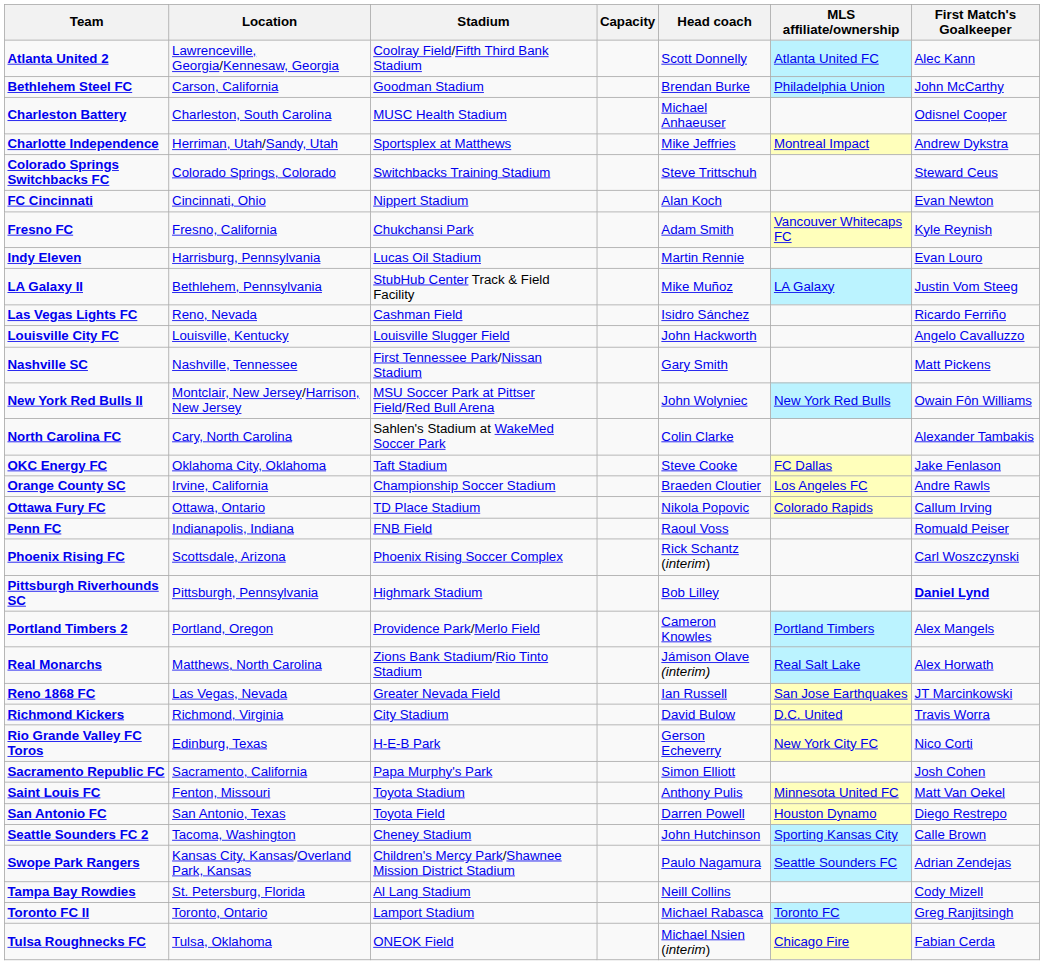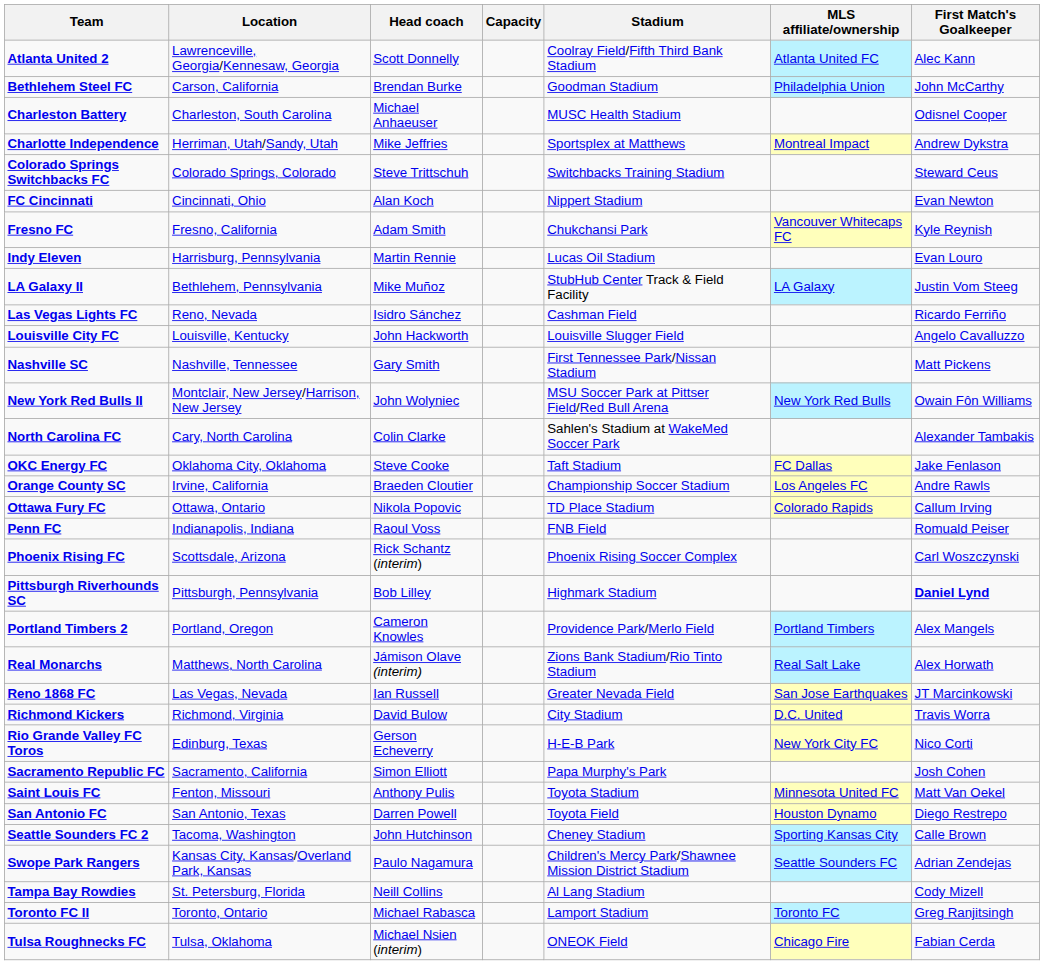columns swapped: Stadium <-> Head coach
